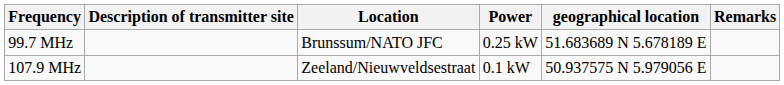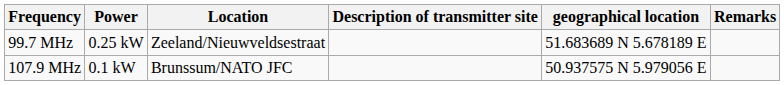columns swapped: Power <-> Description of transmitter site
99.7 MHz | Location: Brunssum/NATO JFC -> Zeeland/Nieuwveldsestraat
107.9 MHz | Location: Zeeland/Nieuwveldsestraat -> Brunssum/NATO JFC
